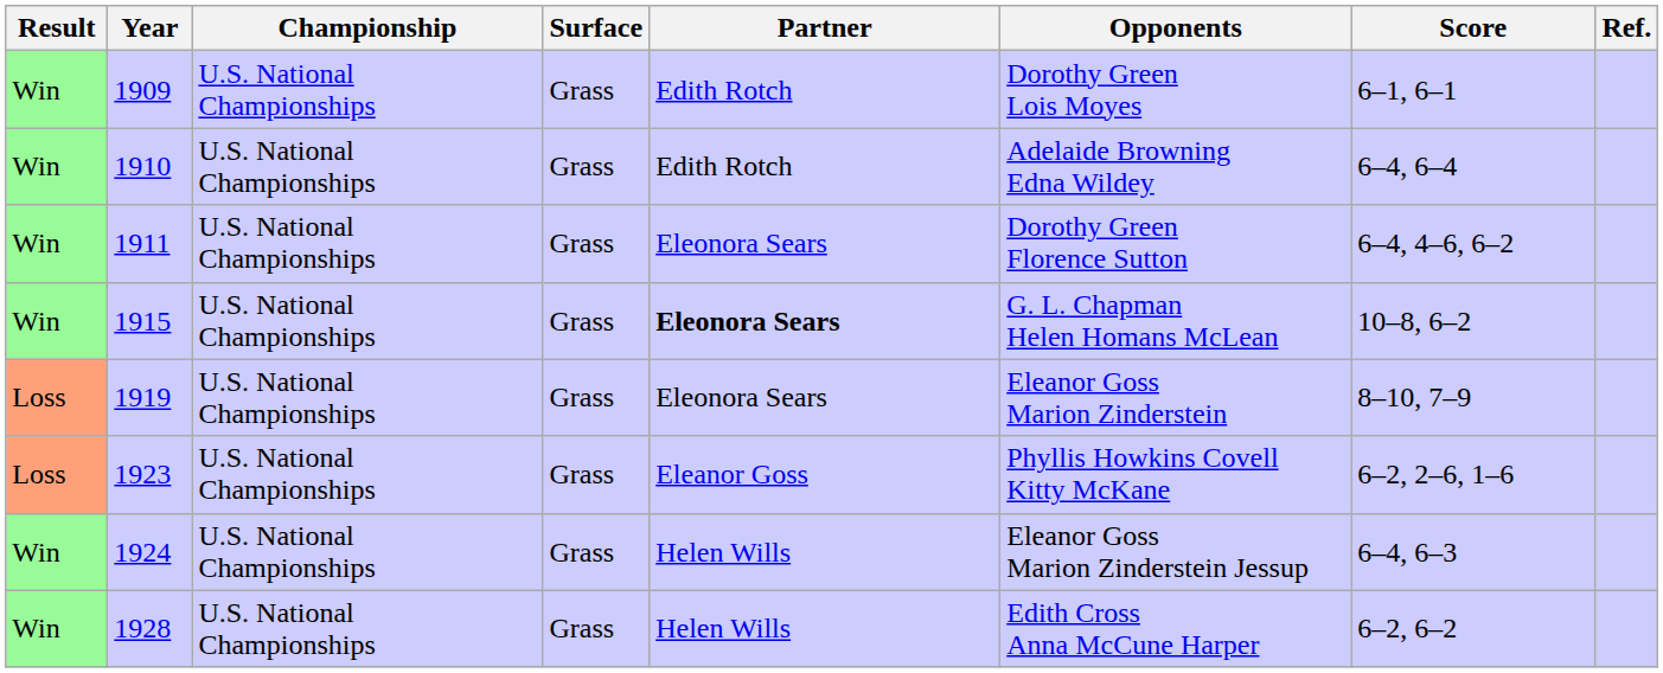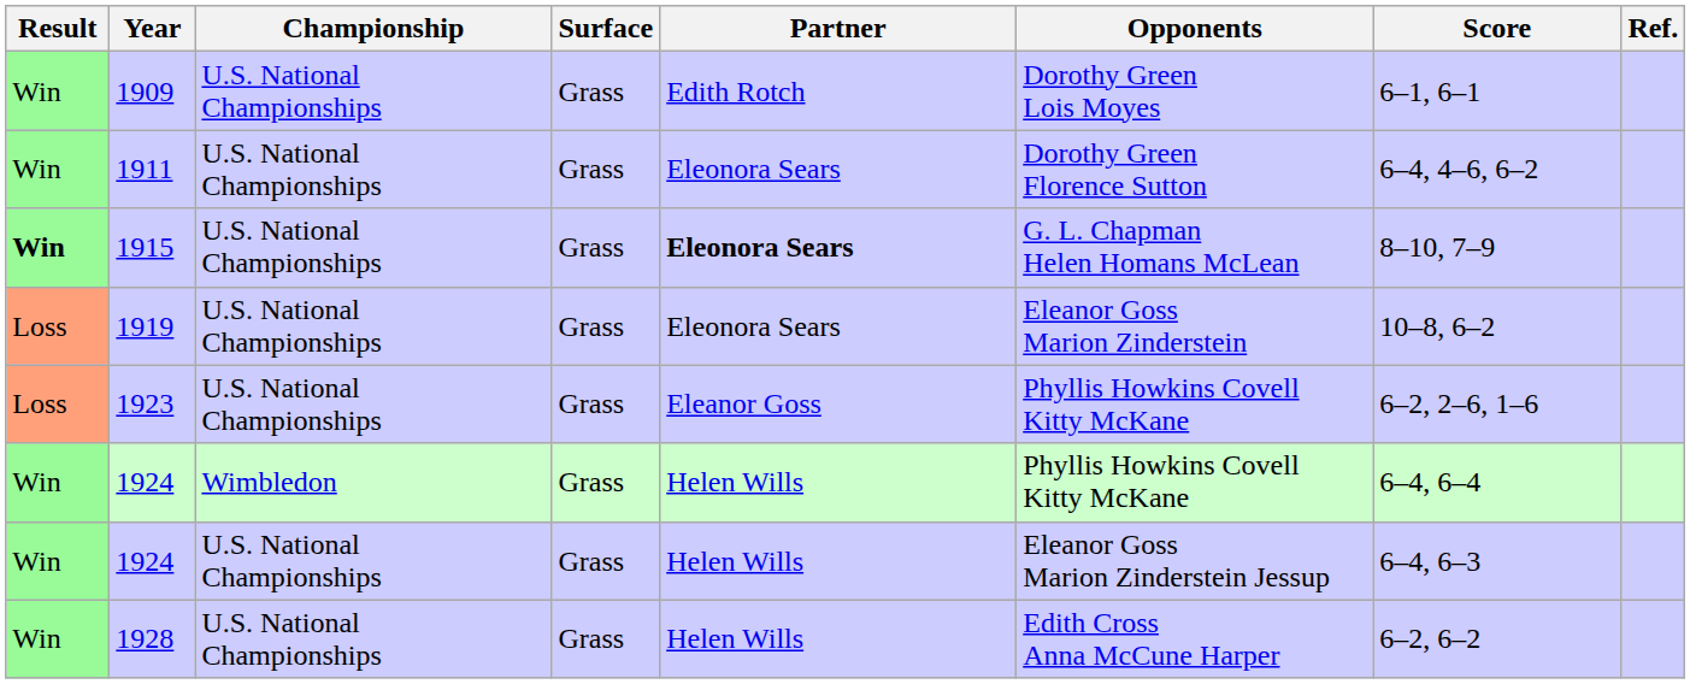- row: Win | 1910 | U.S. National Championships | Grass | Edith Rotch | Adelaide Browning Edna Wildey | 6–4, 6–4
1915 | Result: normal -> bold
1915 | Score: 10–8, 6–2 -> 8–10, 7–9
1919 | Score: 8–10, 7–9 -> 10–8, 6–2
+ row: Win | 1924 | Wimbledon | Grass | Helen Wills | Phyllis Howkins Covell Kitty McKane | 6–4, 6–4
